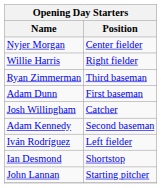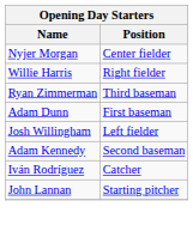Josh Willingham | Position: Catcher -> Left fielder
Iván Rodríguez | Position: Left fielder -> Catcher
- row: Ian Desmond | Shortstop
